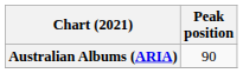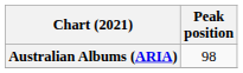Australian Albums (ARIA) | Peak position: 90 -> 98
